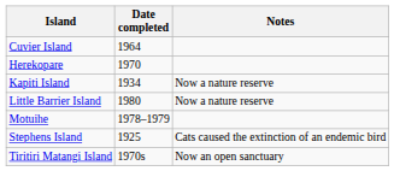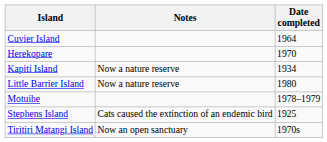columns swapped: Date completed <-> Notes
